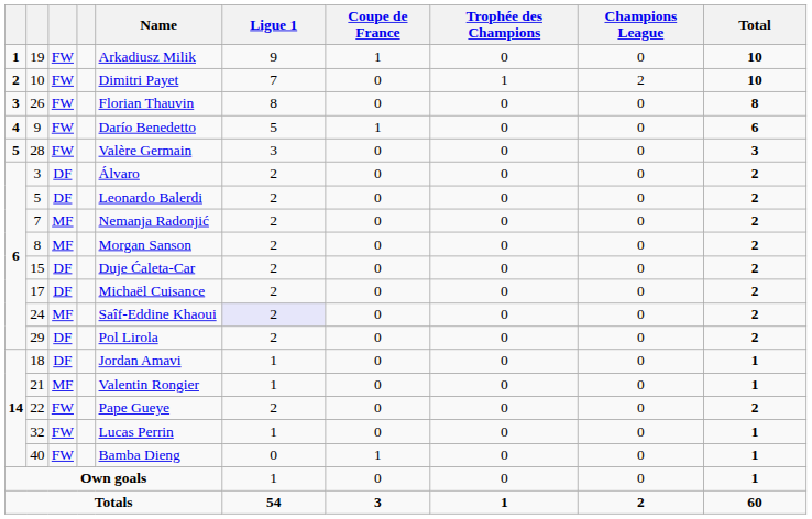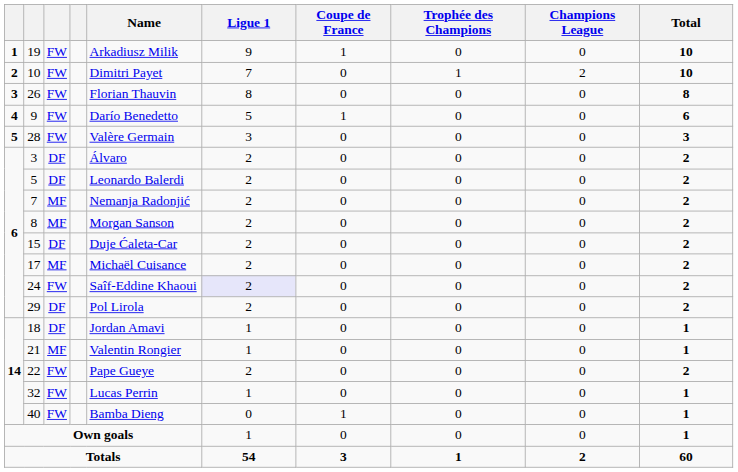17 | column 3: DF -> MF
24 | column 3: MF -> FW
